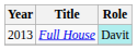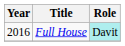Full House | Year: 2013 -> 2016
